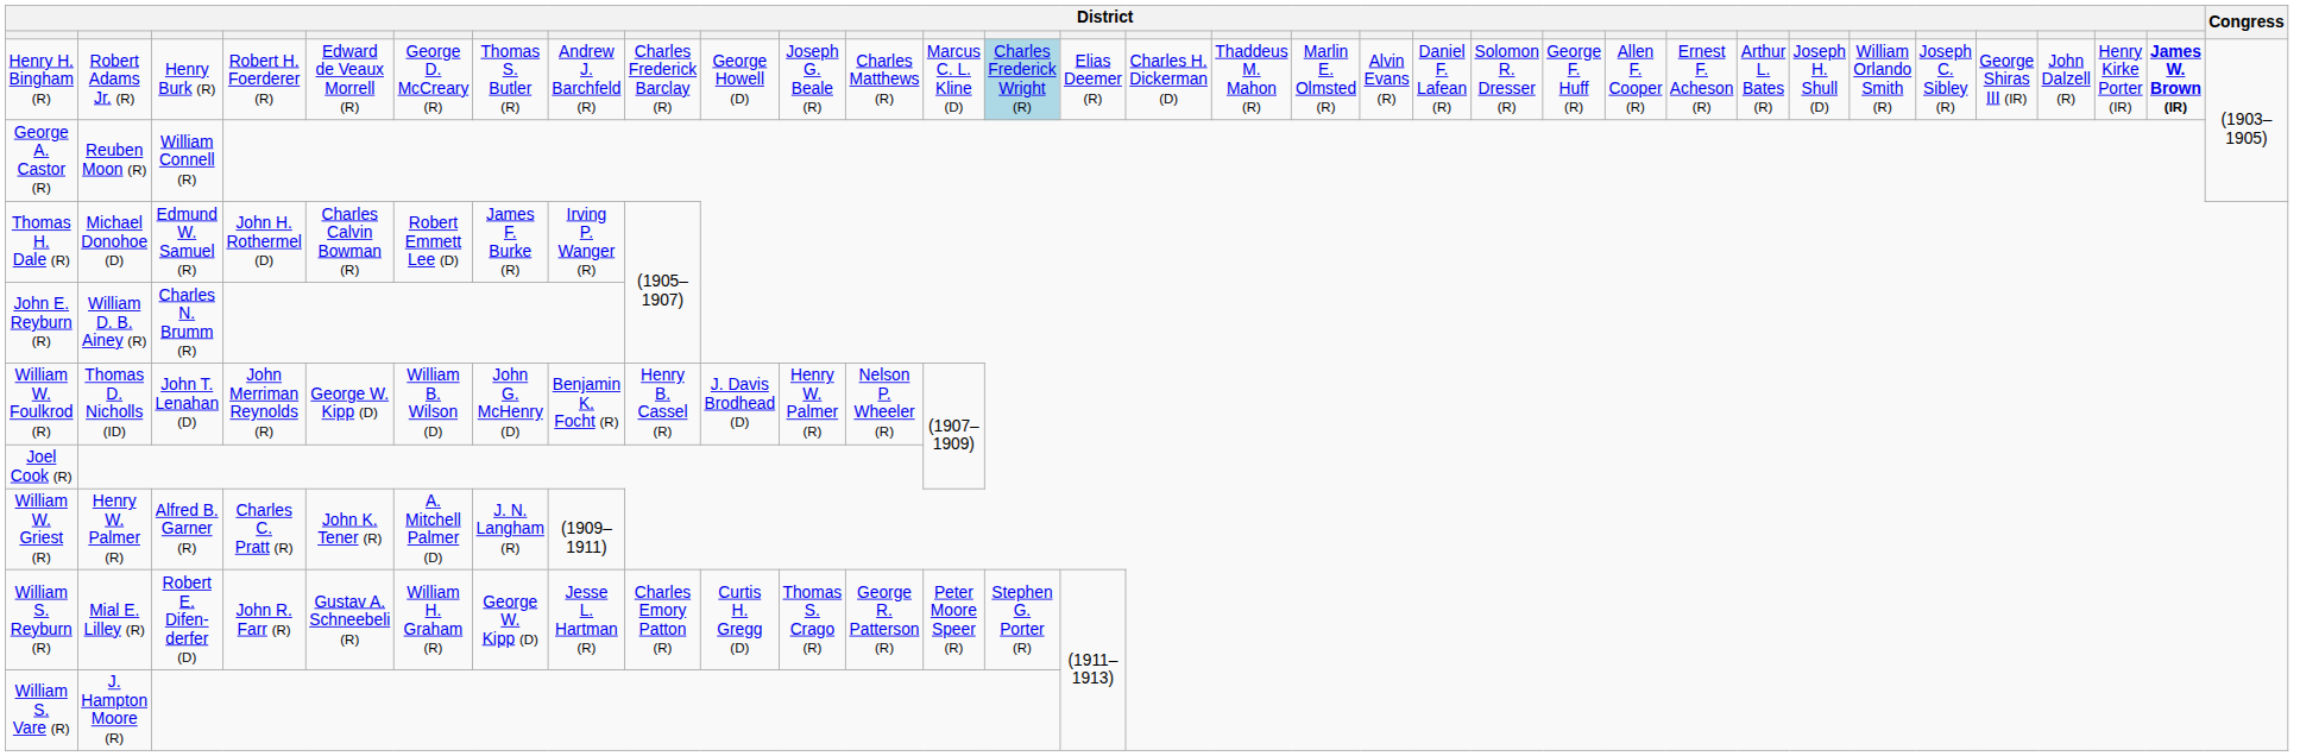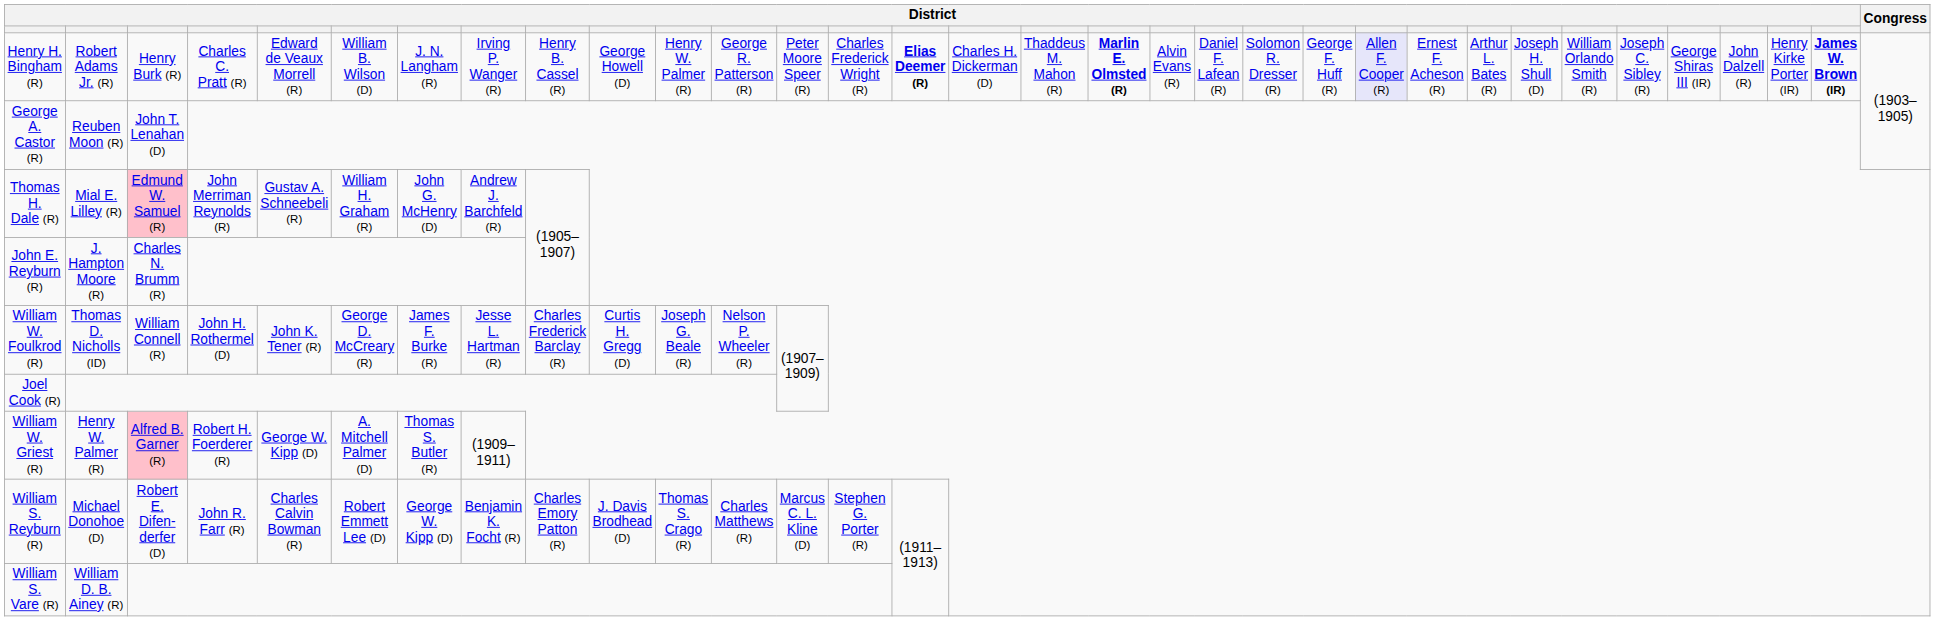Henry H. Bingham (R) | column 4: Robert H. Foerderer (R) -> Charles C. Pratt (R)
Henry H. Bingham (R) | column 6: George D. McCreary (R) -> William B. Wilson (D)
Henry H. Bingham (R) | column 7: Thomas S. Butler (R) -> J. N. Langham (R)
Henry H. Bingham (R) | column 8: Andrew J. Barchfeld (R) -> Irving P. Wanger (R)
Henry H. Bingham (R) | column 9: Charles Frederick Barclay (R) -> Henry B. Cassel (R)
Henry H. Bingham (R) | column 11: Joseph G. Beale (R) -> Henry W. Palmer (R)
Henry H. Bingham (R) | column 12: Charles Matthews (R) -> George R. Patterson (R)
Henry H. Bingham (R) | column 13: Marcus C. L. Kline (D) -> Peter Moore Speer (R)
Henry H. Bingham (R) | column 14: lightblue background -> no background
Henry H. Bingham (R) | column 15: normal -> bold
Henry H. Bingham (R) | column 18: normal -> bold
Henry H. Bingham (R) | column 23: no background -> lavender background
George A. Castor (R) | column 3: William Connell (R) -> John T. Lenahan (D)
Thomas H. Dale (R) | column 2: Michael Donohoe (D) -> Mial E. Lilley (R)
Thomas H. Dale (R) | column 3: no background -> pink background
Thomas H. Dale (R) | column 4: John H. Rothermel (D) -> John Merriman Reynolds (R)
Thomas H. Dale (R) | column 5: Charles Calvin Bowman (R) -> Gustav A. Schneebeli (R)
Thomas H. Dale (R) | column 6: Robert Emmett Lee (D) -> William H. Graham (R)
Thomas H. Dale (R) | column 7: James F. Burke (R) -> John G. McHenry (D)
Thomas H. Dale (R) | column 8: Irving P. Wanger (R) -> Andrew J. Barchfeld (R)
John E. Reyburn (R) | column 2: William D. B. Ainey (R) -> J. Hampton Moore (R)
William W. Foulkrod (R) | column 3: John T. Lenahan (D) -> William Connell (R)
William W. Foulkrod (R) | column 4: John Merriman Reynolds (R) -> John H. Rothermel (D)
William W. Foulkrod (R) | column 5: George W. Kipp (D) -> John K. Tener (R)
William W. Foulkrod (R) | column 6: William B. Wilson (D) -> George D. McCreary (R)
William W. Foulkrod (R) | column 7: John G. McHenry (D) -> James F. Burke (R)
William W. Foulkrod (R) | column 8: Benjamin K. Focht (R) -> Jesse L. Hartman (R)
William W. Foulkrod (R) | column 9: Henry B. Cassel (R) -> Charles Frederick Barclay (R)
William W. Foulkrod (R) | column 10: J. Davis Brodhead (D) -> Curtis H. Gregg (D)
William W. Foulkrod (R) | column 11: Henry W. Palmer (R) -> Joseph G. Beale (R)
William W. Griest (R) | column 3: no background -> pink background
William W. Griest (R) | column 4: Charles C. Pratt (R) -> Robert H. Foerderer (R)
William W. Griest (R) | column 5: John K. Tener (R) -> George W. Kipp (D)
William W. Griest (R) | column 7: J. N. Langham (R) -> Thomas S. Butler (R)
William S. Reyburn (R) | column 2: Mial E. Lilley (R) -> Michael Donohoe (D)
William S. Reyburn (R) | column 5: Gustav A. Schneebeli (R) -> Charles Calvin Bowman (R)
William S. Reyburn (R) | column 6: William H. Graham (R) -> Robert Emmett Lee (D)
William S. Reyburn (R) | column 8: Jesse L. Hartman (R) -> Benjamin K. Focht (R)
William S. Reyburn (R) | column 10: Curtis H. Gregg (D) -> J. Davis Brodhead (D)
William S. Reyburn (R) | column 12: George R. Patterson (R) -> Charles Matthews (R)
William S. Reyburn (R) | column 13: Peter Moore Speer (R) -> Marcus C. L. Kline (D)
William S. Vare (R) | column 2: J. Hampton Moore (R) -> William D. B. Ainey (R)
